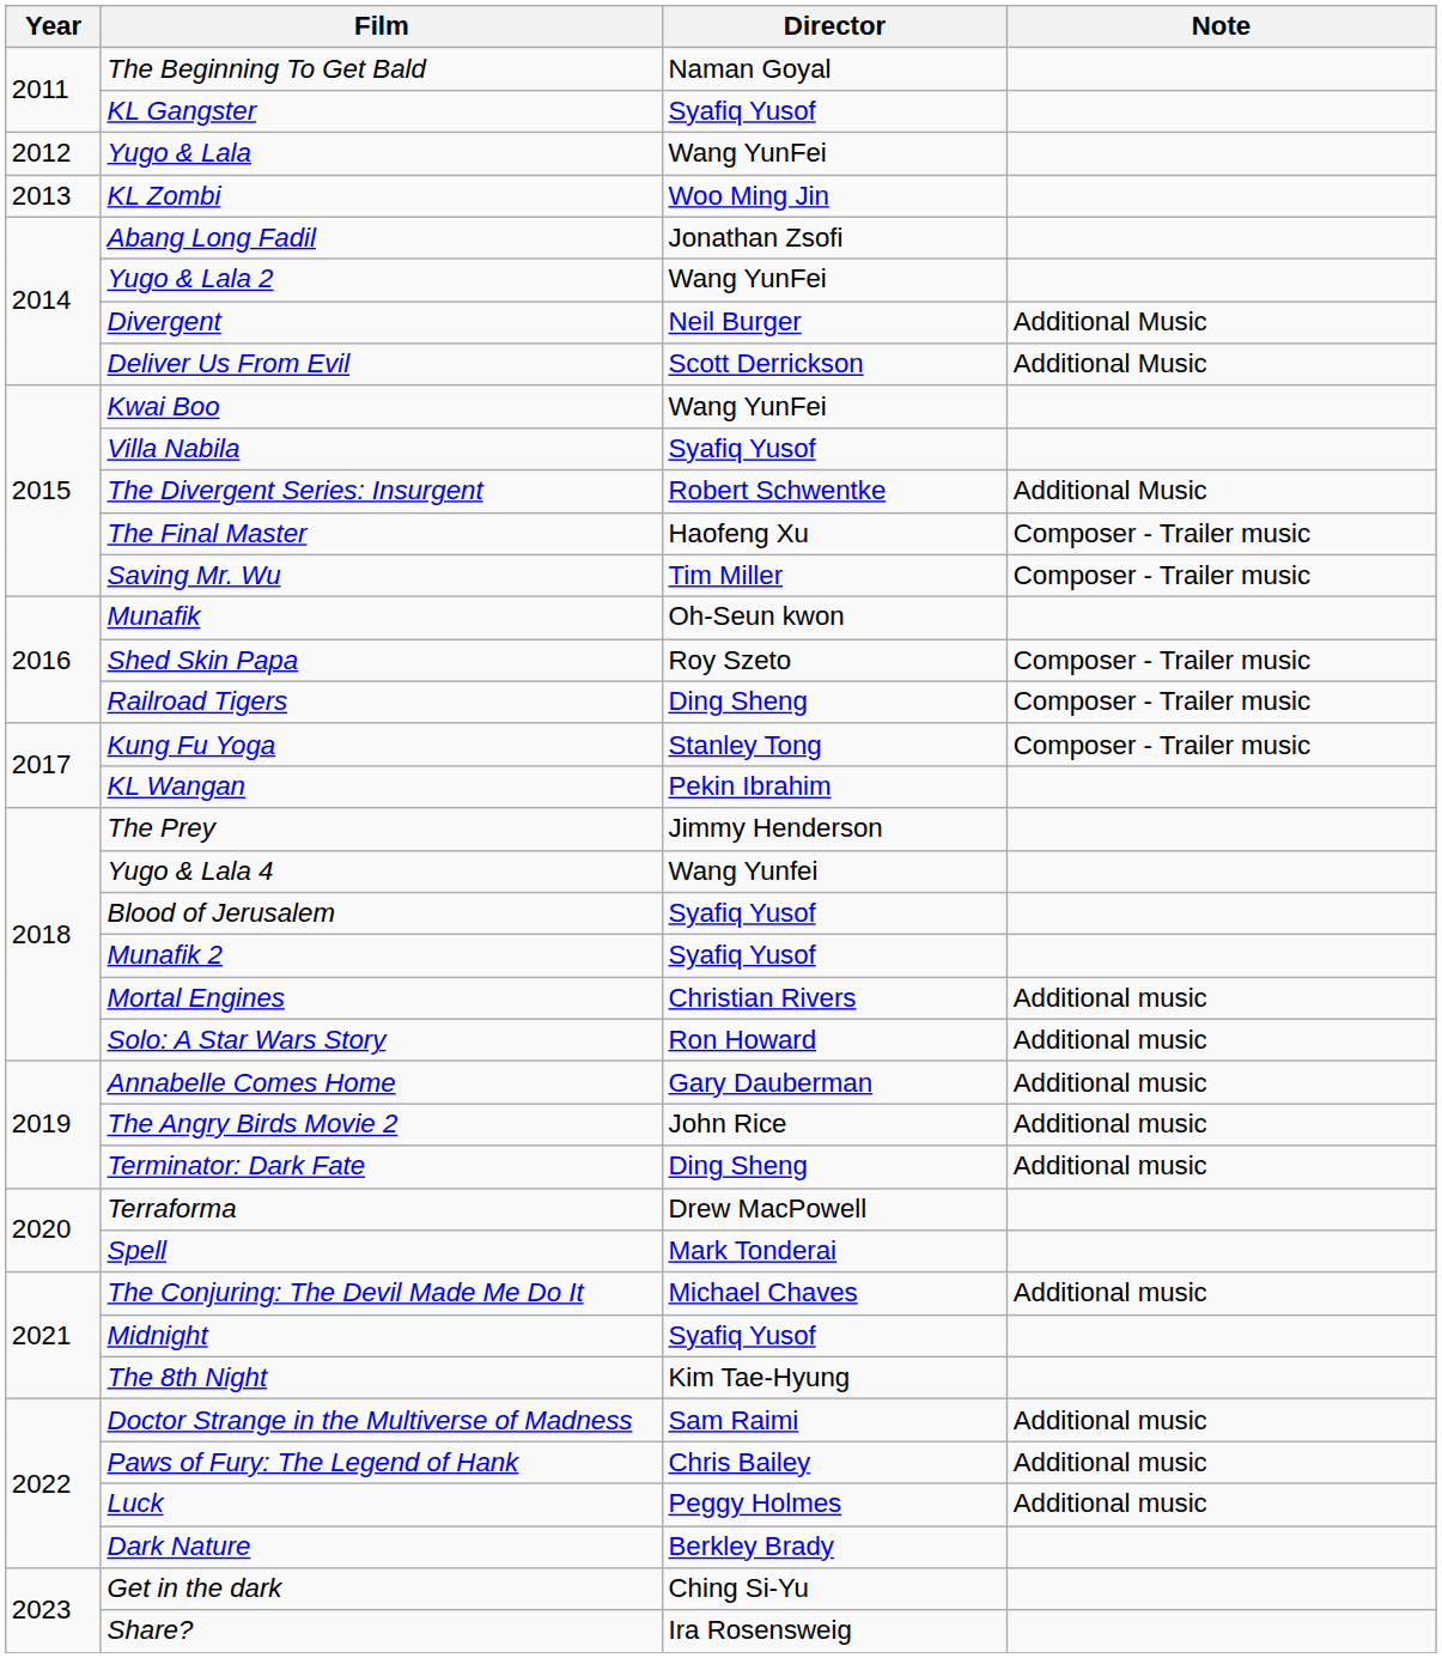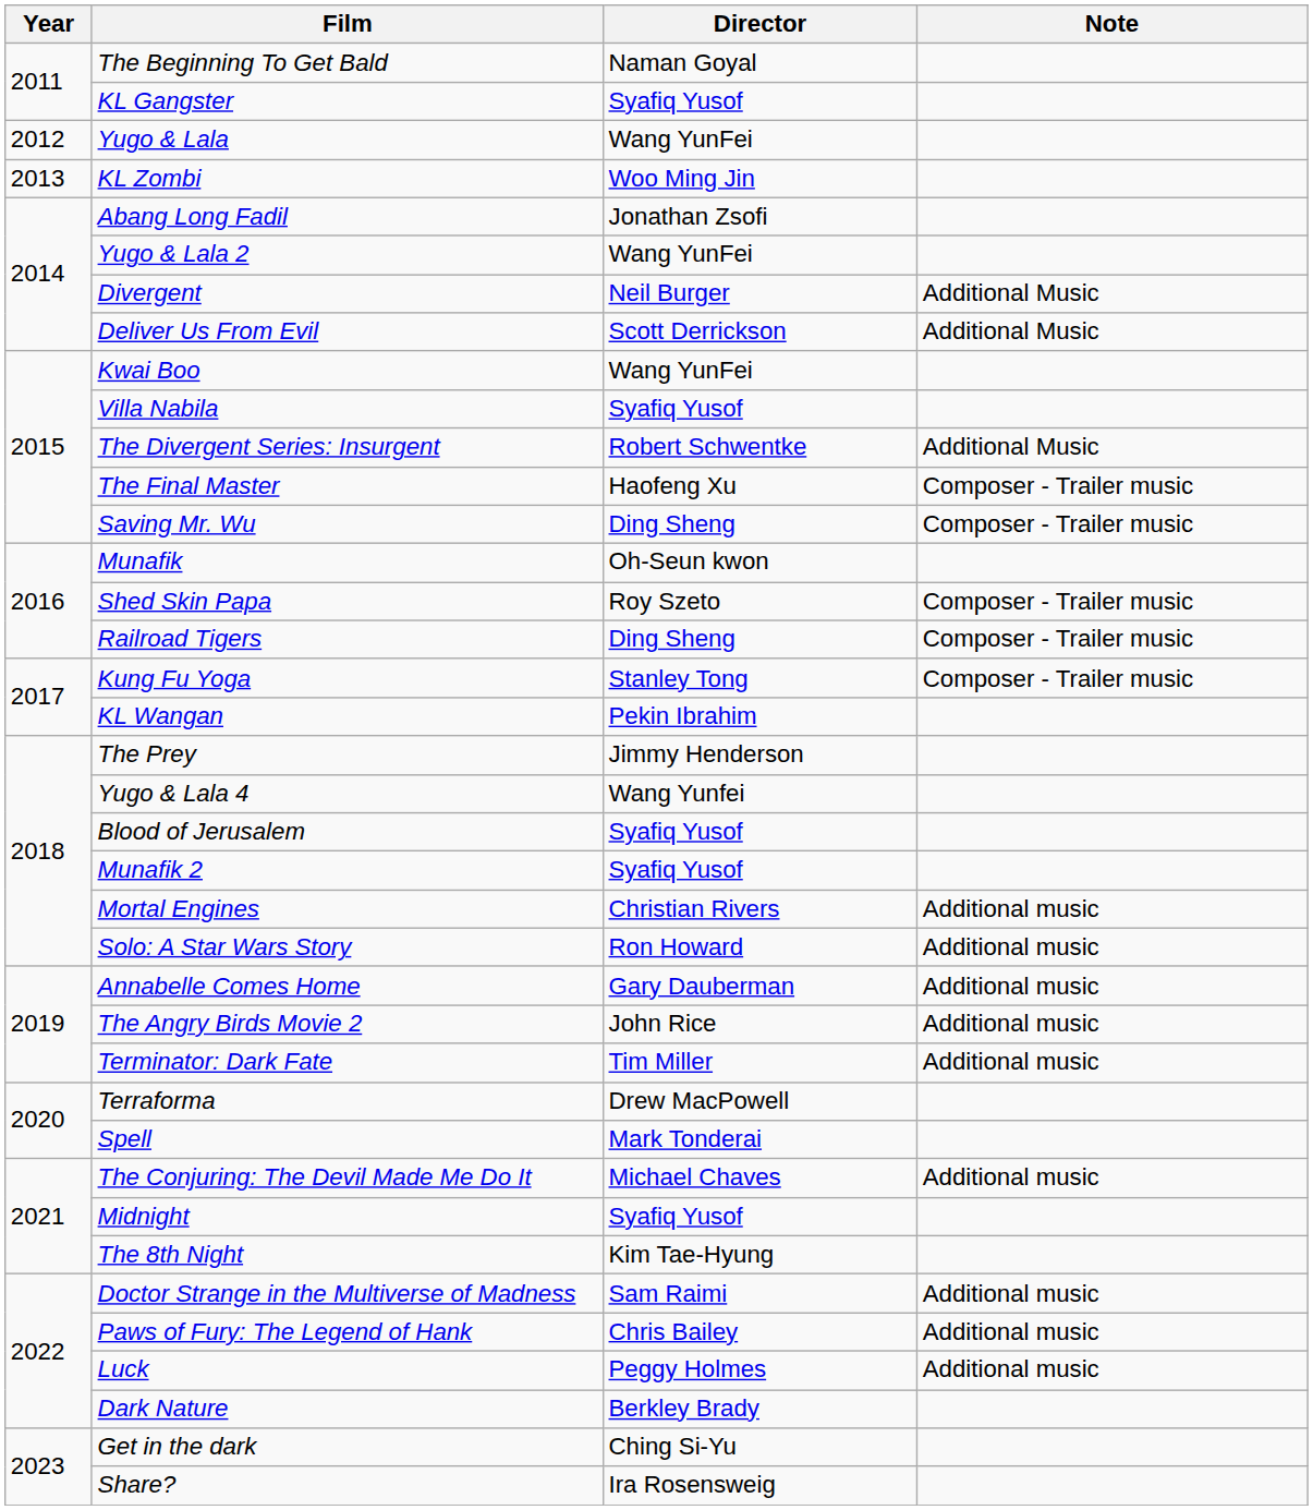Saving Mr. Wu | Director: Tim Miller -> Ding Sheng
Terminator: Dark Fate | Director: Ding Sheng -> Tim Miller
